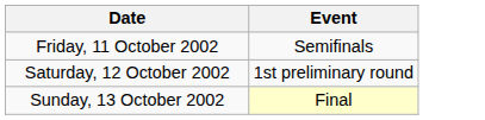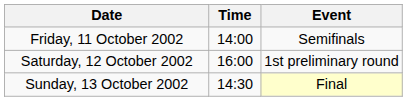+ column: Time | 14:00 | 16:00 | 14:30
